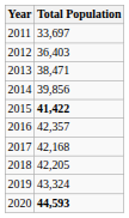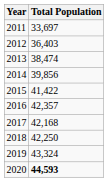2013 | Total Population: 38,471 -> 38,474
2015 | Total Population: bold -> normal
2018 | Total Population: 42,205 -> 42,250
